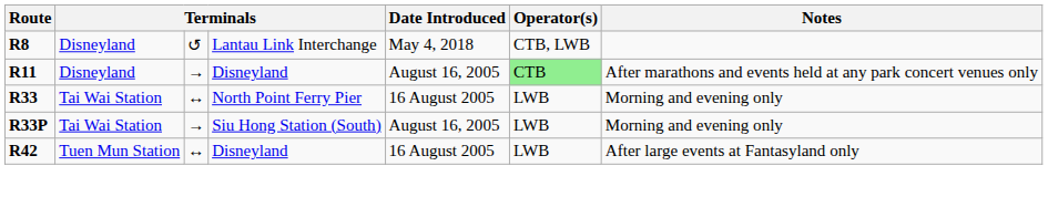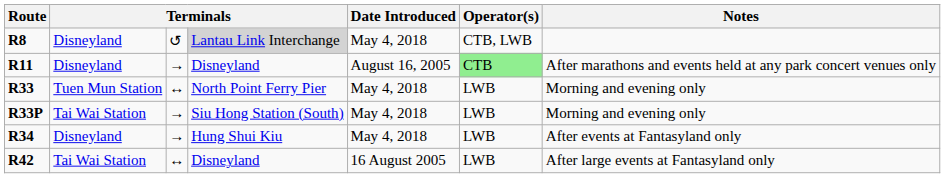R8 | column 4: no background -> lightgrey background
R33 | column 2: Tai Wai Station -> Tuen Mun Station
R33 | Date Introduced: 16 August 2005 -> May 4, 2018
R33P | Date Introduced: August 16, 2005 -> May 4, 2018
+ row: R34 | Disneyland | → | Hung Shui Kiu | May 4, 2018 | LWB | After events at Fantasyland only
R42 | column 2: Tuen Mun Station -> Tai Wai Station
